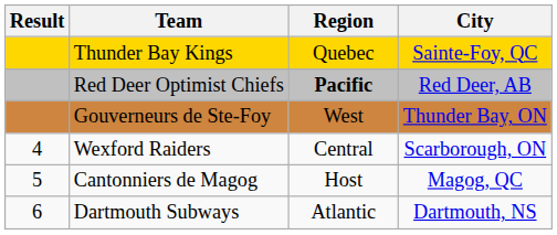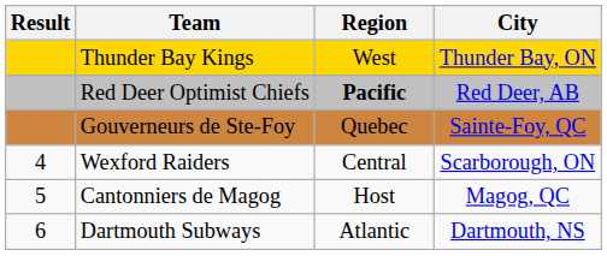Thunder Bay Kings | Region: Quebec -> West
Thunder Bay Kings | City: Sainte-Foy, QC -> Thunder Bay, ON
Gouverneurs de Ste-Foy | Region: West -> Quebec
Gouverneurs de Ste-Foy | City: Thunder Bay, ON -> Sainte-Foy, QC
